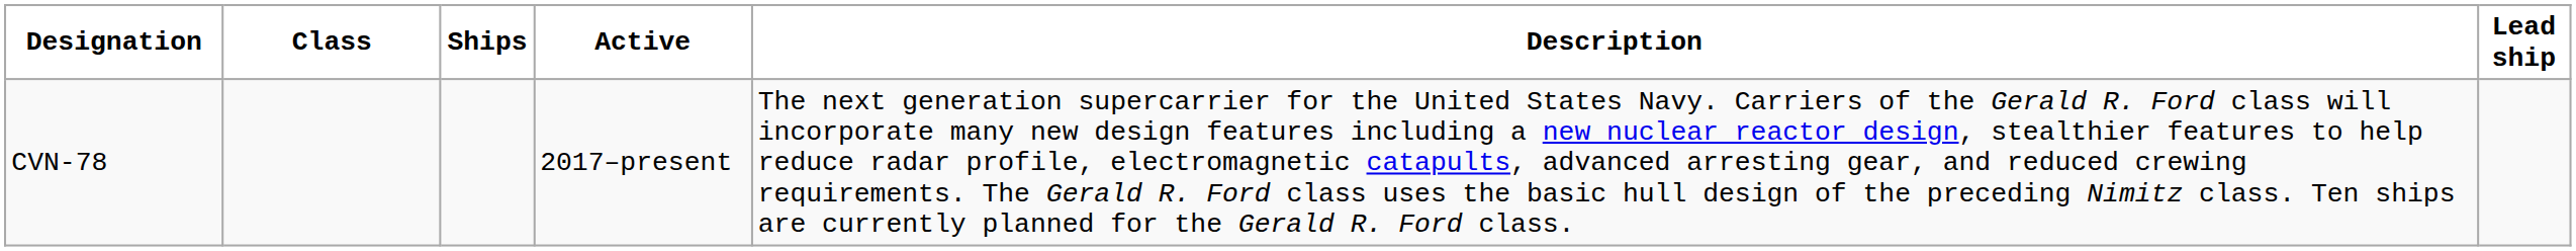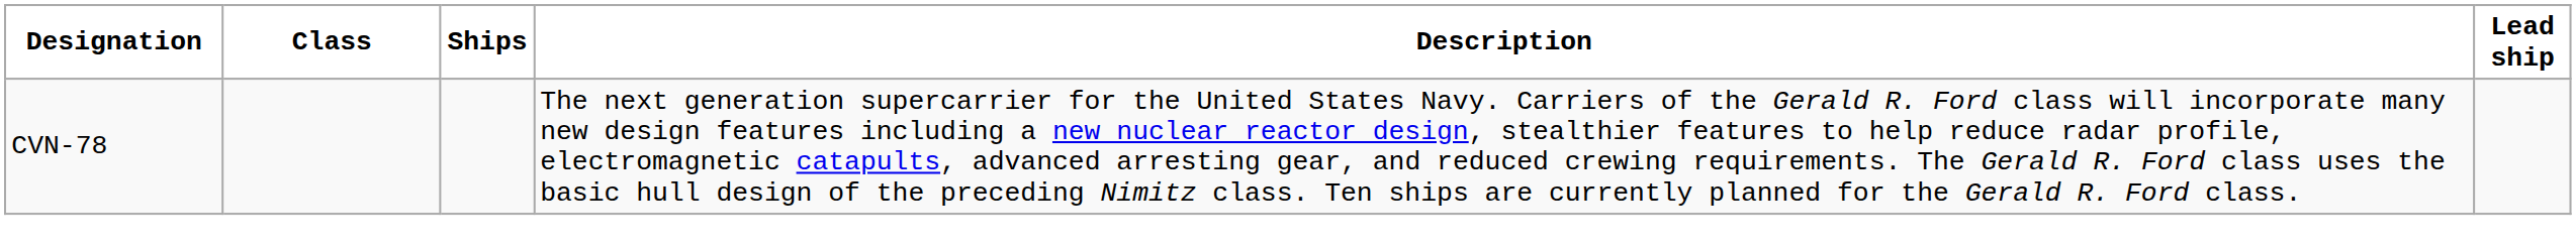- column: Active | 2017–present
